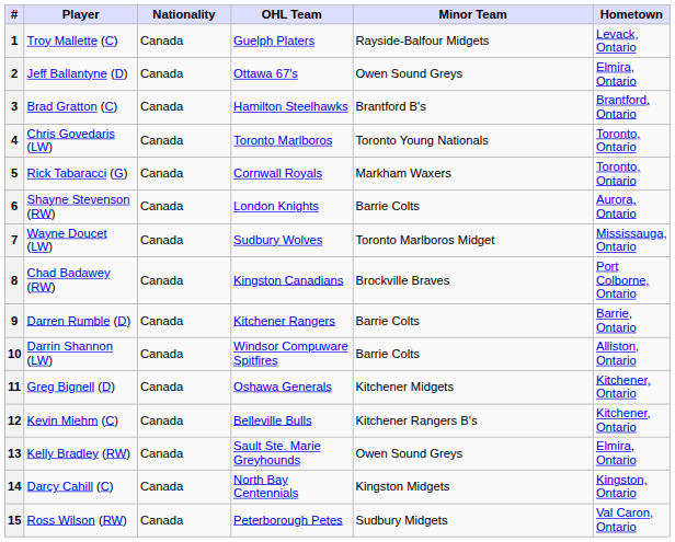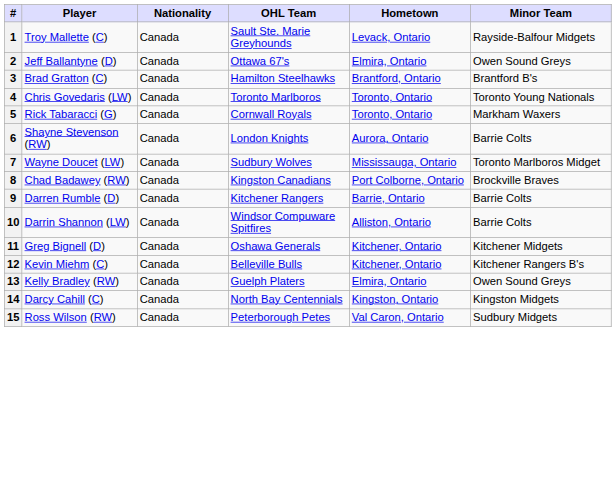columns swapped: Hometown <-> Minor Team
1 | OHL Team: Guelph Platers -> Sault Ste. Marie Greyhounds
13 | OHL Team: Sault Ste. Marie Greyhounds -> Guelph Platers
